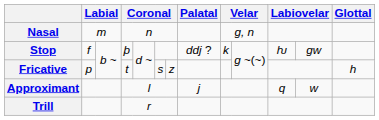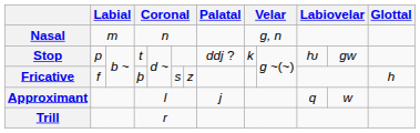Stop | column 2: f -> p
Stop | column 4: þ -> t
Fricative | column 2: p -> f
Fricative | column 4: t -> þ
